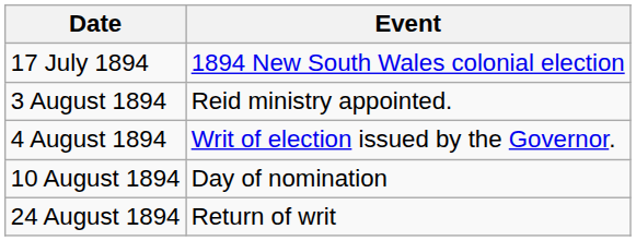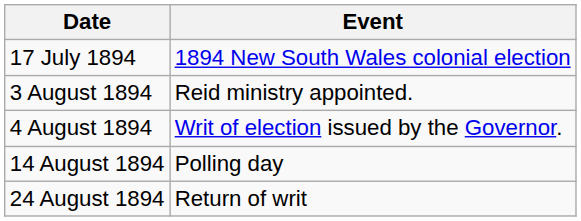- row: 10 August 1894 | Day of nomination
+ row: 14 August 1894 | Polling day
